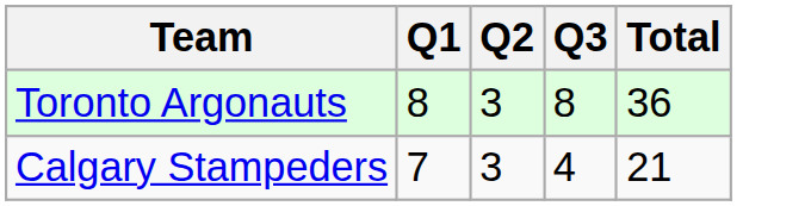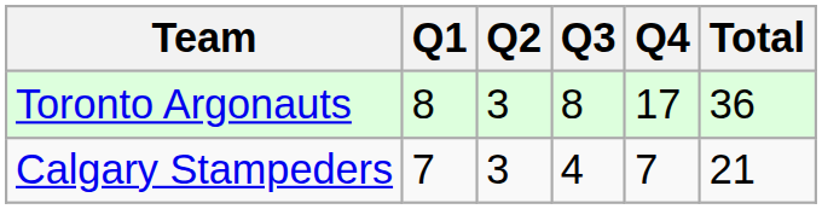+ column: Q4 | 17 | 7
